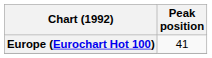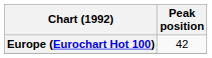Europe (Eurochart Hot 100) | Peak position: 41 -> 42
